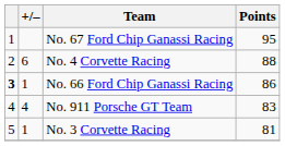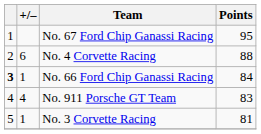No. 66 Ford Chip Ganassi Racing | Points: 86 -> 84
